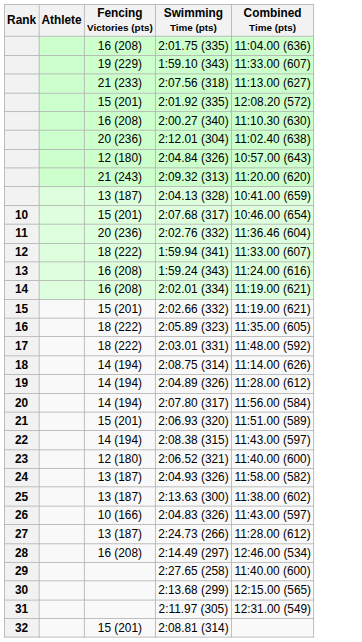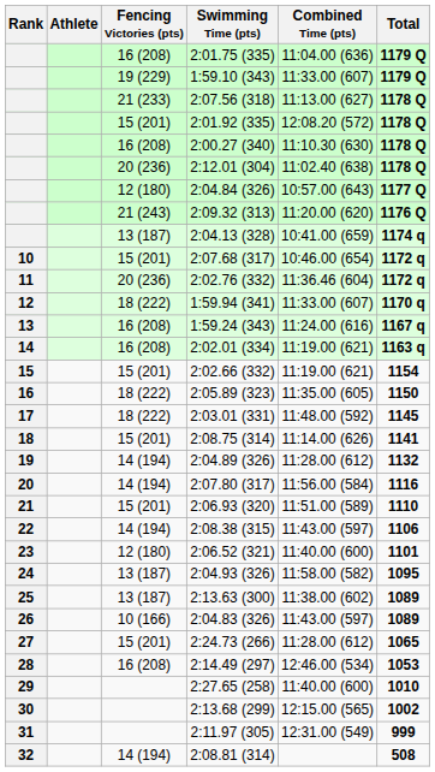+ column: Total | 1179 Q | 1179 Q | 1178 Q | 1178 Q | 1178 Q | 1178 Q | 1177 Q | 1176 Q | 1174 q | 1172 q | 1172 q | 1170 q | 1167 q | 1163 q | 1154 | 1150 | 1145 | 1141 | 1132 | 1116 | 1110 | 1106 | 1101 | 1095 | 1089 | 1089 | 1065 | 1053 | 1010 | 1002 | 999 | 508
2:08.75 (314) | Fencing Victories (pts): 14 (194) -> 15 (201)
2:24.73 (266) | Fencing Victories (pts): 13 (187) -> 15 (201)
2:08.81 (314) | Fencing Victories (pts): 15 (201) -> 14 (194)
